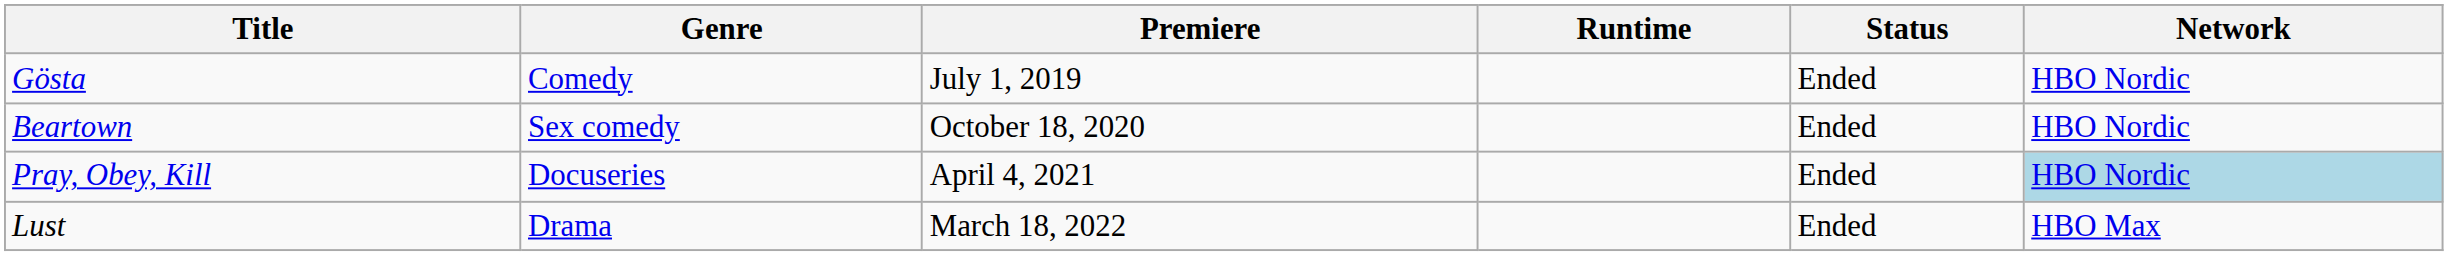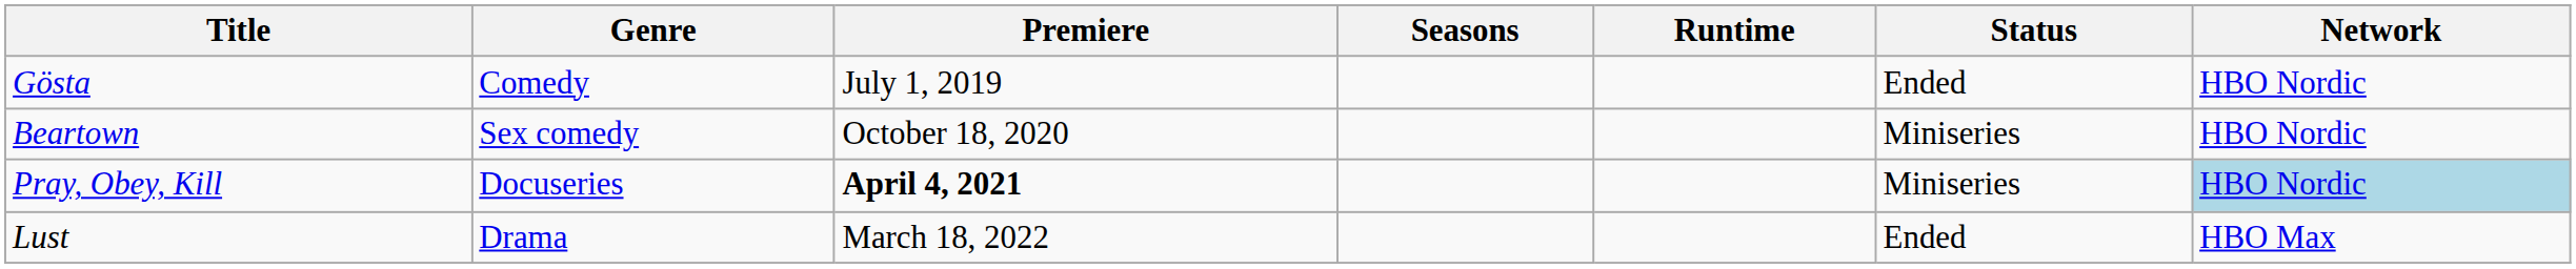+ column: Seasons
Beartown | Status: Ended -> Miniseries
Pray, Obey, Kill | Premiere: normal -> bold
Pray, Obey, Kill | Status: Ended -> Miniseries
